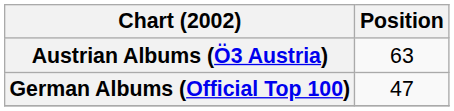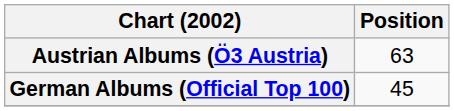German Albums (Official Top 100) | Position: 47 -> 45
